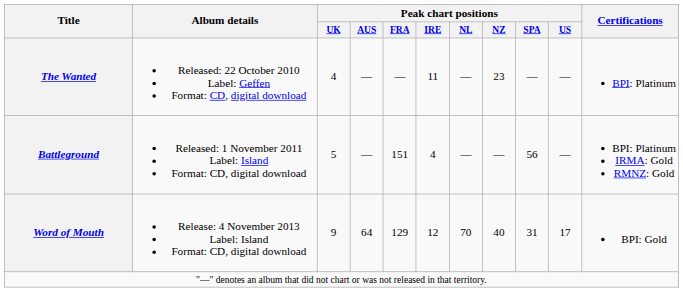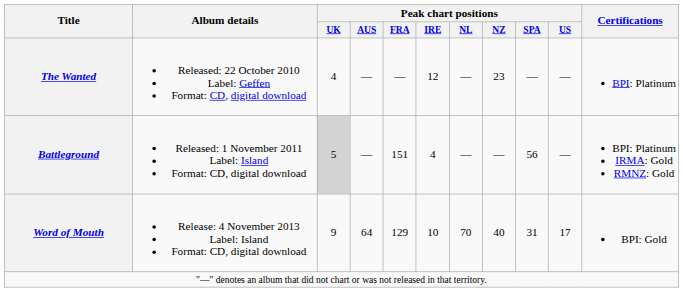The Wanted | Peak chart positions / IRE: 11 -> 12
Battleground | Peak chart positions / UK: no background -> lightgrey background
Word of Mouth | Peak chart positions / IRE: 12 -> 10
